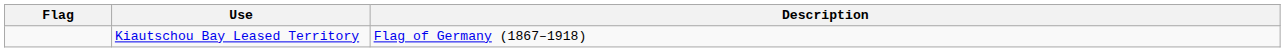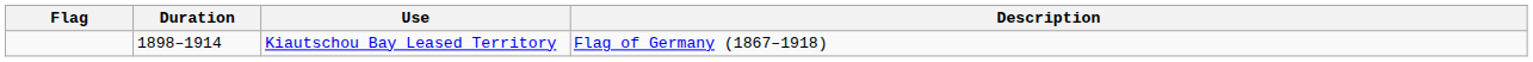+ column: Duration | 1898–1914
